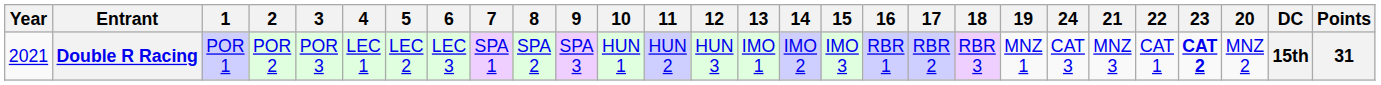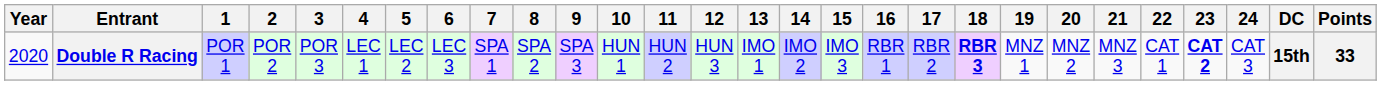columns swapped: 20 <-> 24
Double R Racing | Year: 2021 -> 2020
Double R Racing | 18: normal -> bold
Double R Racing | Points: 31 -> 33
